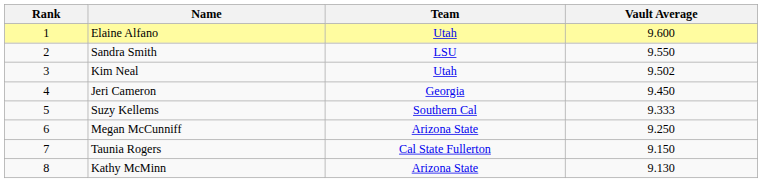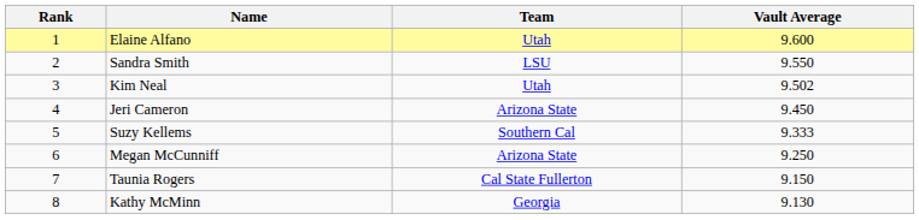Jeri Cameron | Team: Georgia -> Arizona State
Kathy McMinn | Team: Arizona State -> Georgia
